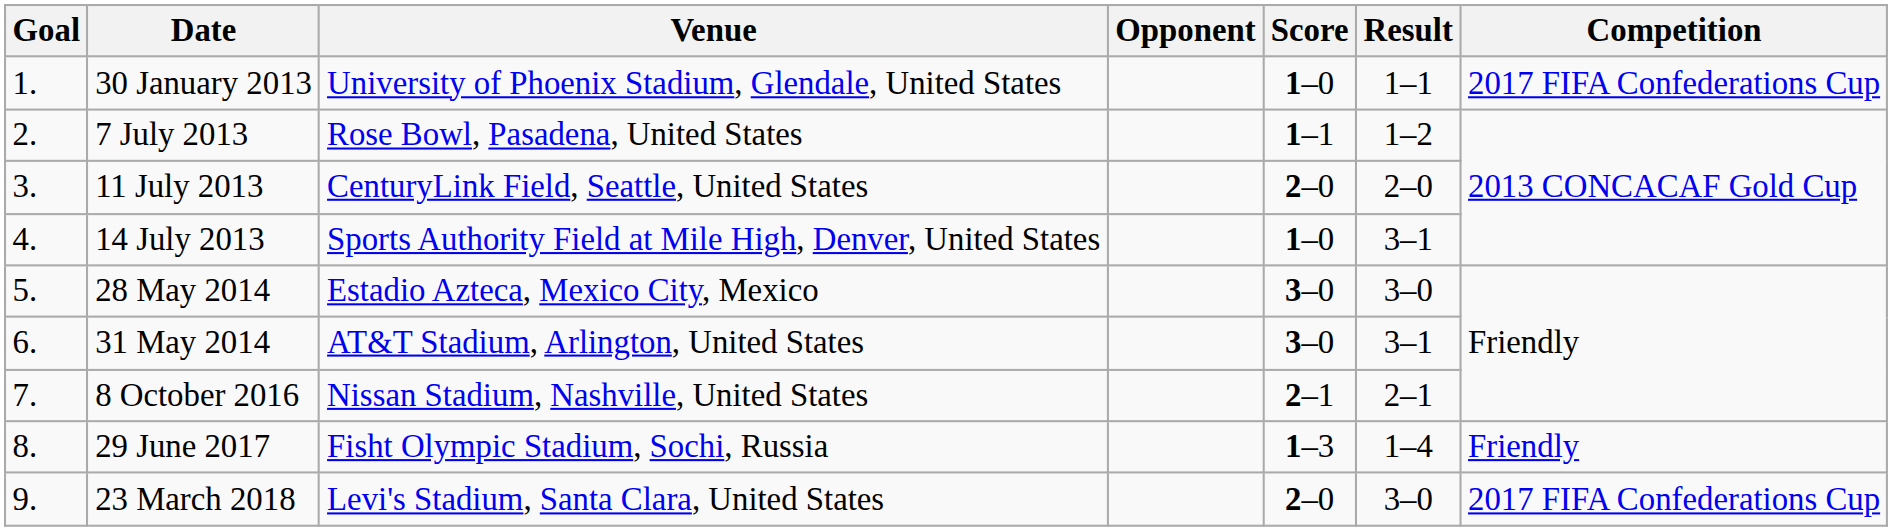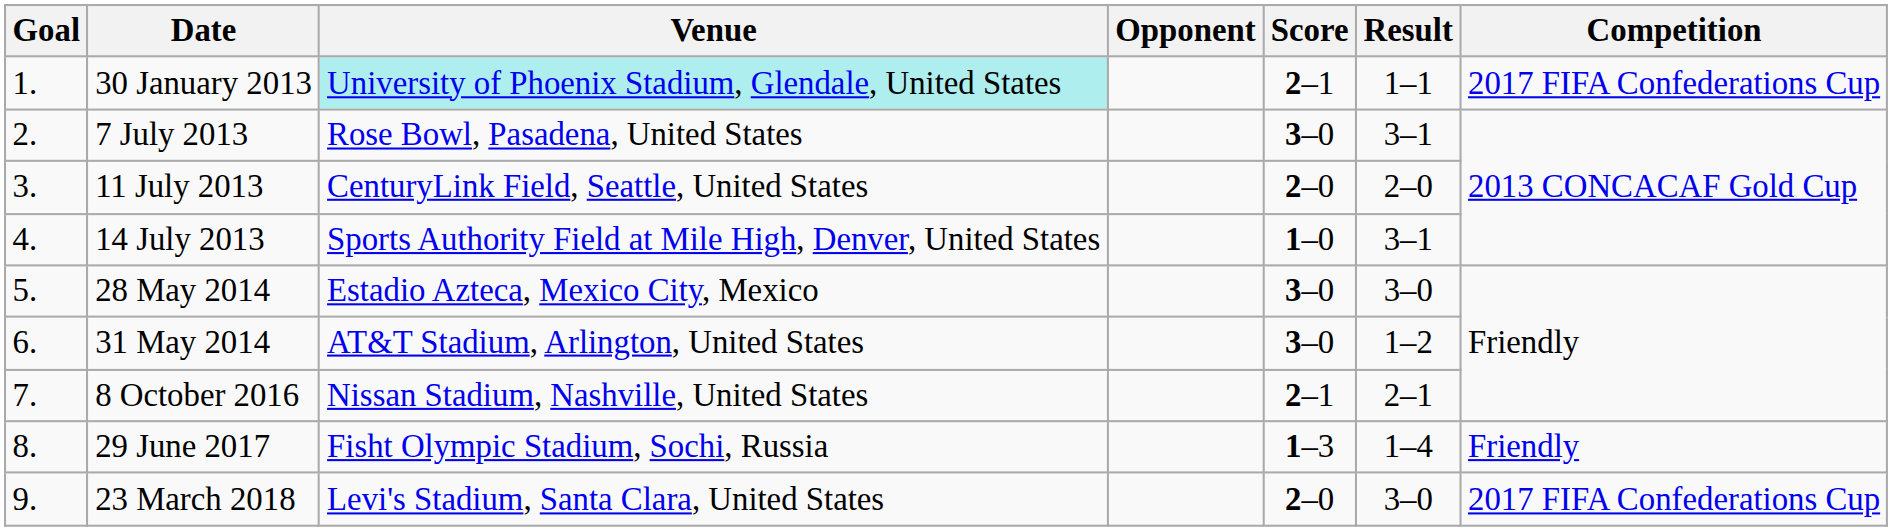30 January 2013 | Venue: no background -> paleturquoise background
30 January 2013 | Score: 1–0 -> 2–1
7 July 2013 | Score: 1–1 -> 3–0
7 July 2013 | Result: 1–2 -> 3–1
31 May 2014 | Result: 3–1 -> 1–2
